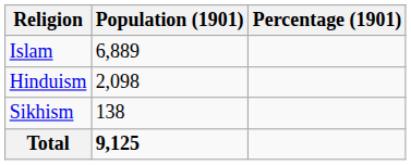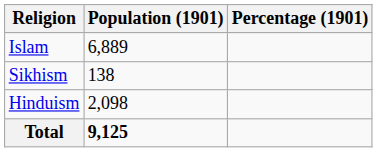rows swapped: Hinduism <-> Sikhism
